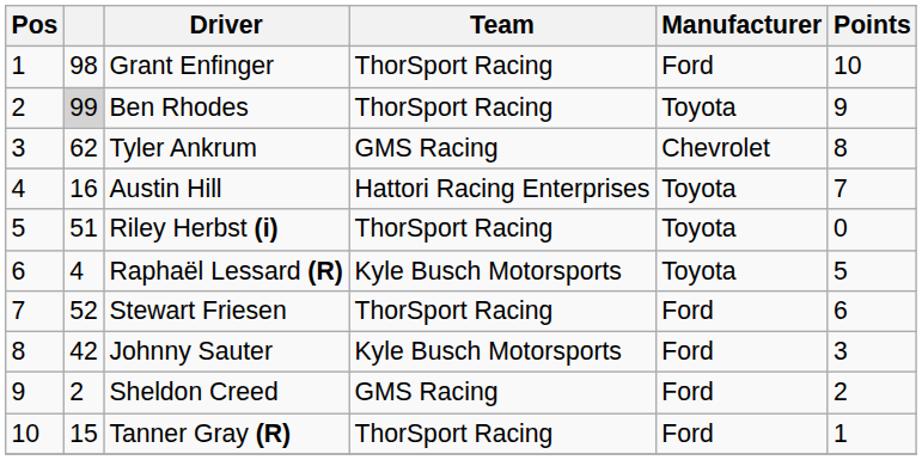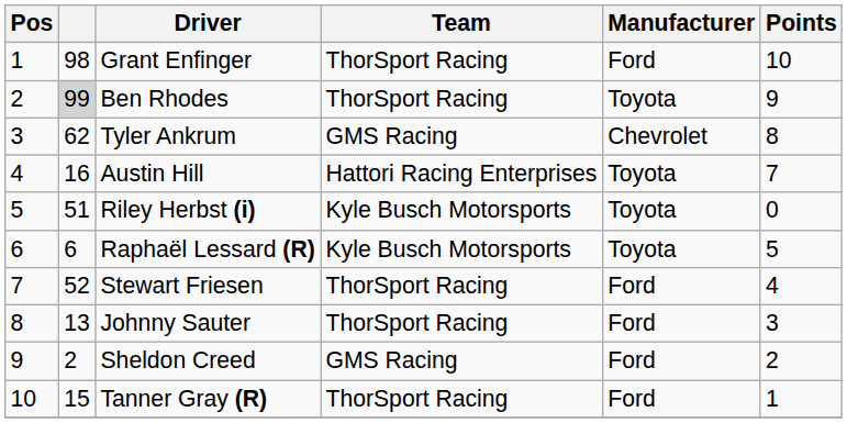Riley Herbst (i) | Team: ThorSport Racing -> Kyle Busch Motorsports
Raphaël Lessard (R) | column 2: 4 -> 6
Stewart Friesen | Points: 6 -> 4
Johnny Sauter | column 2: 42 -> 13
Johnny Sauter | Team: Kyle Busch Motorsports -> ThorSport Racing
